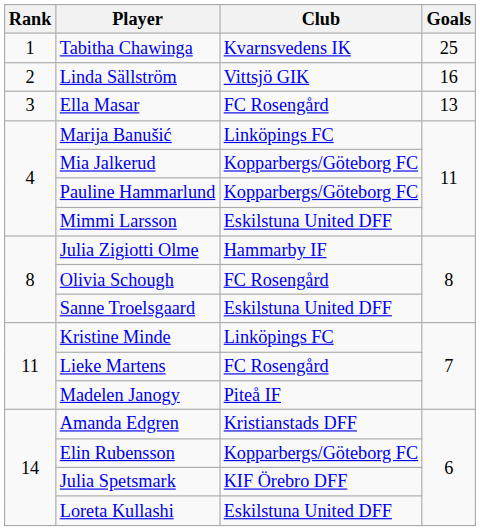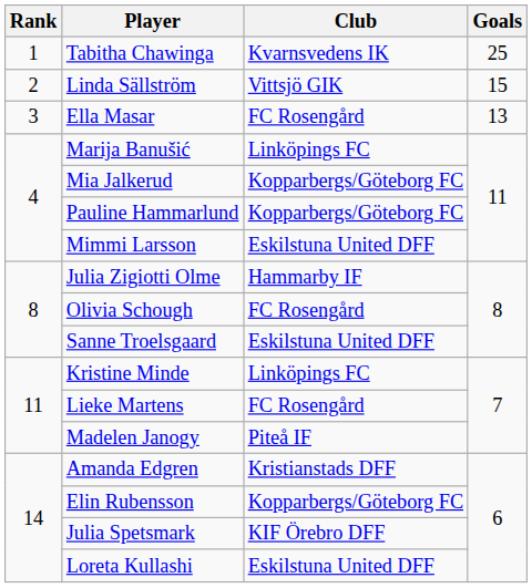Linda Sällström | Goals: 16 -> 15
